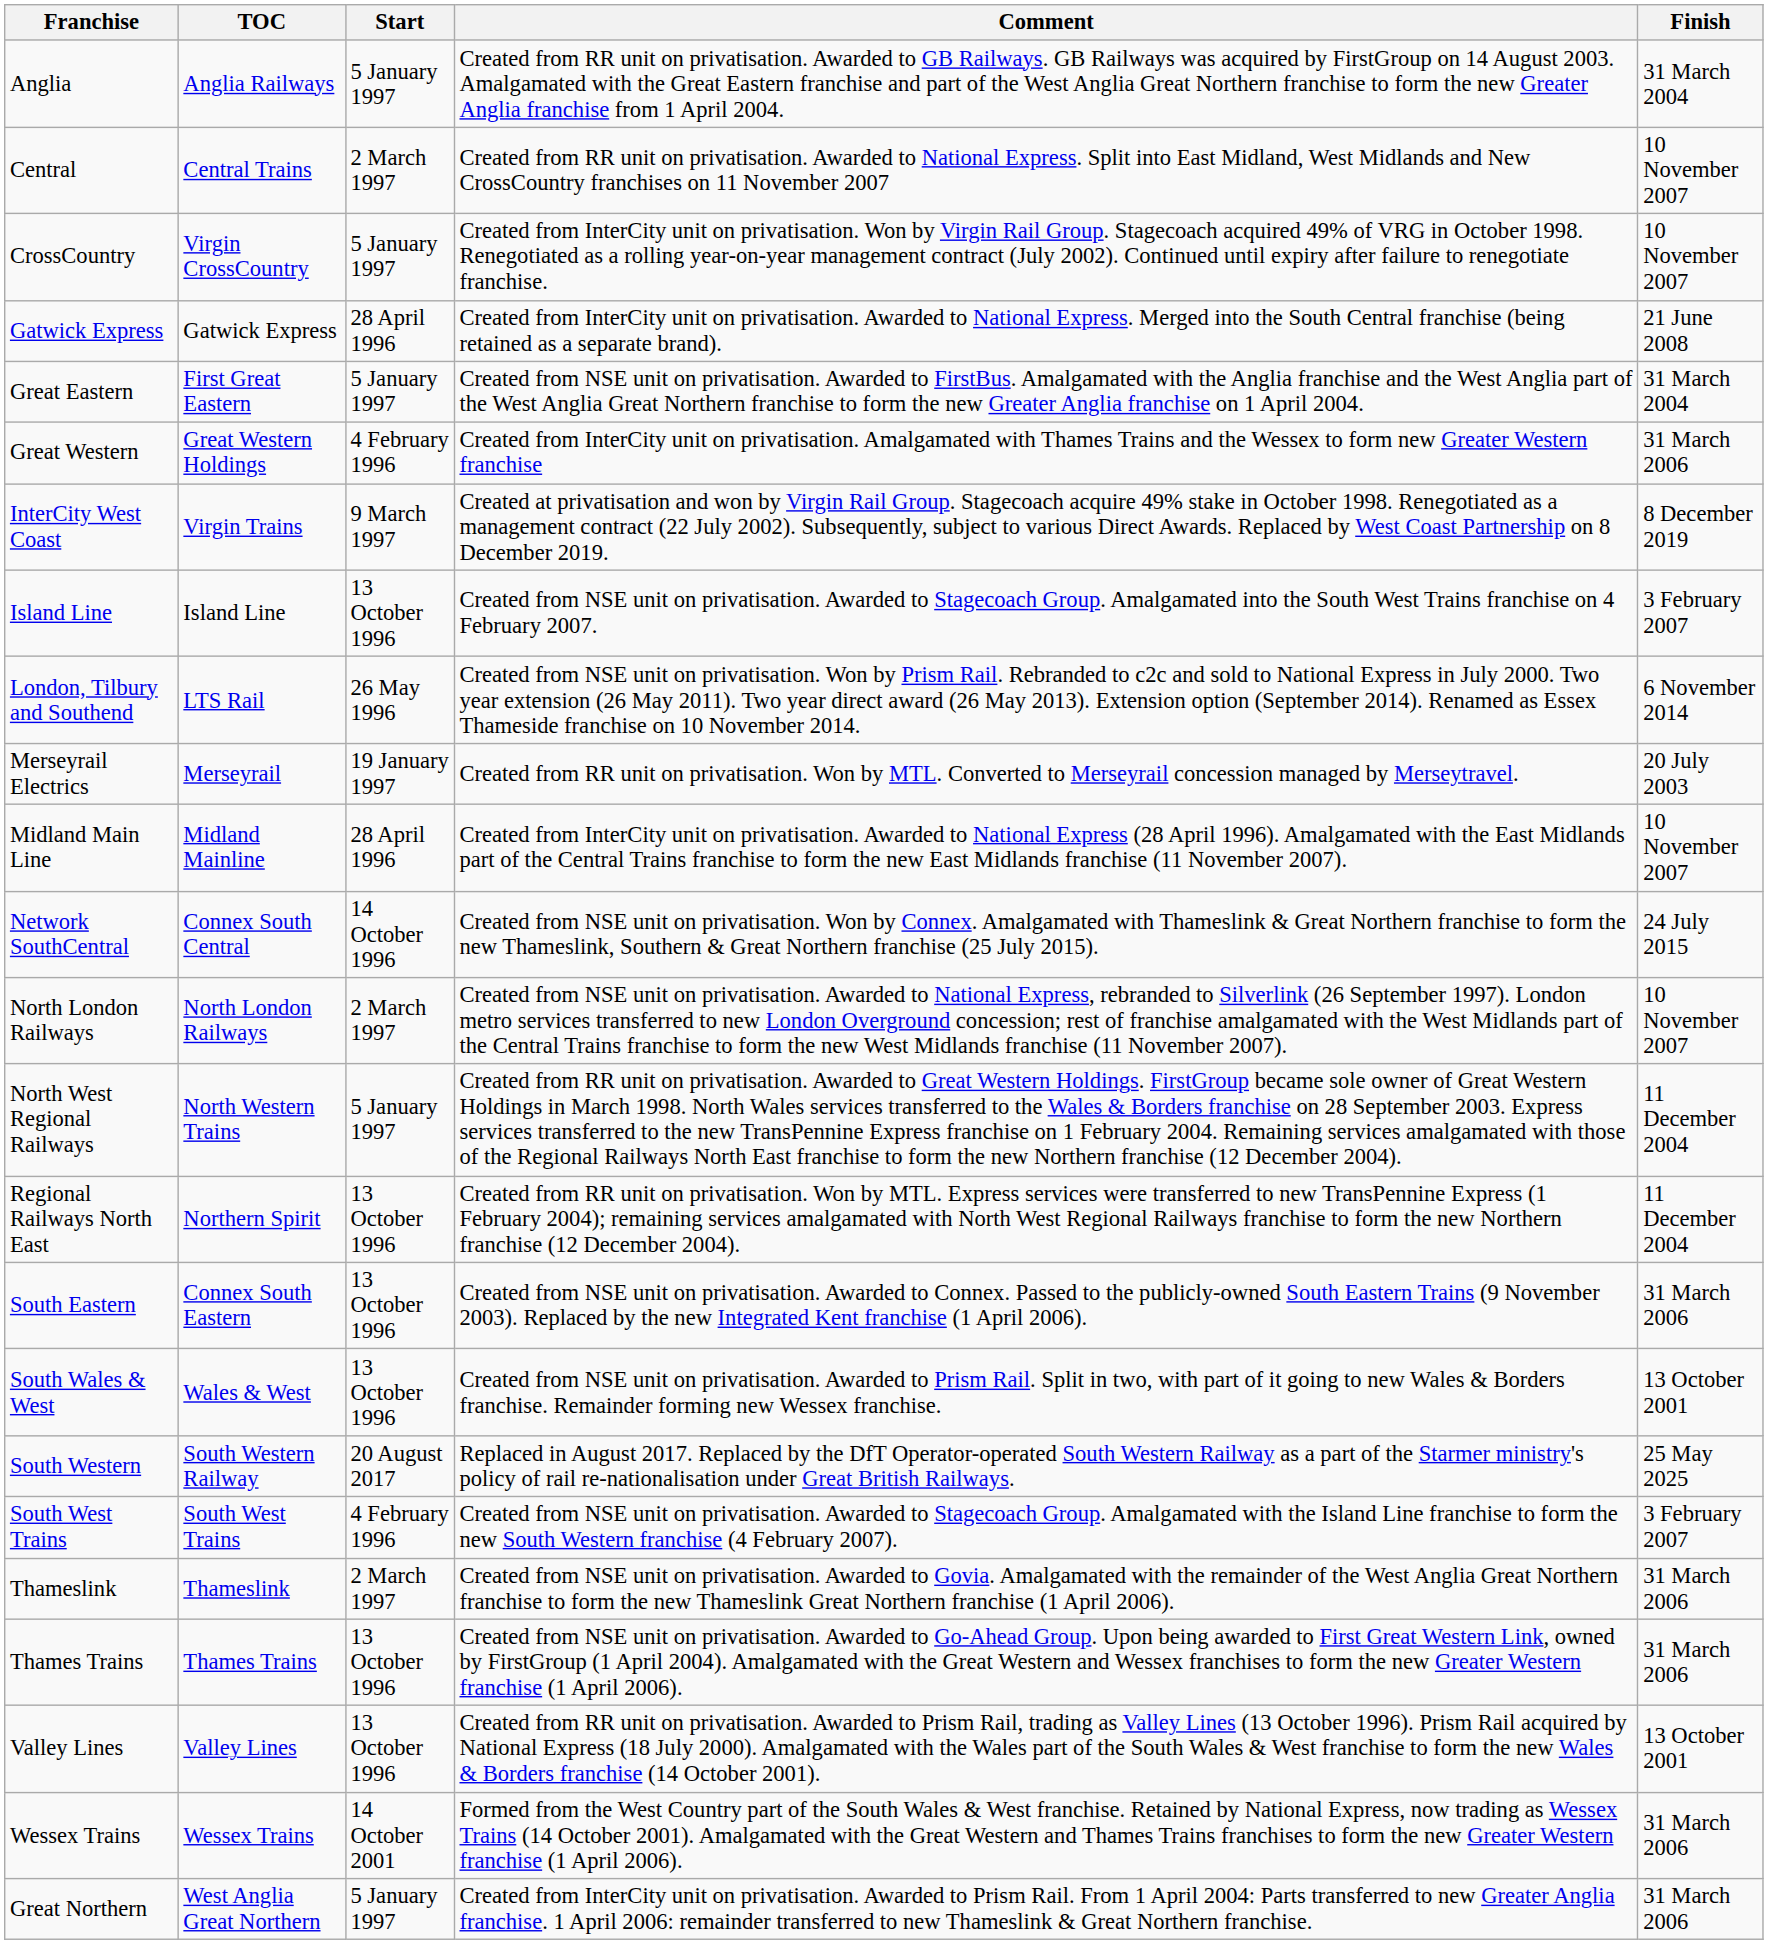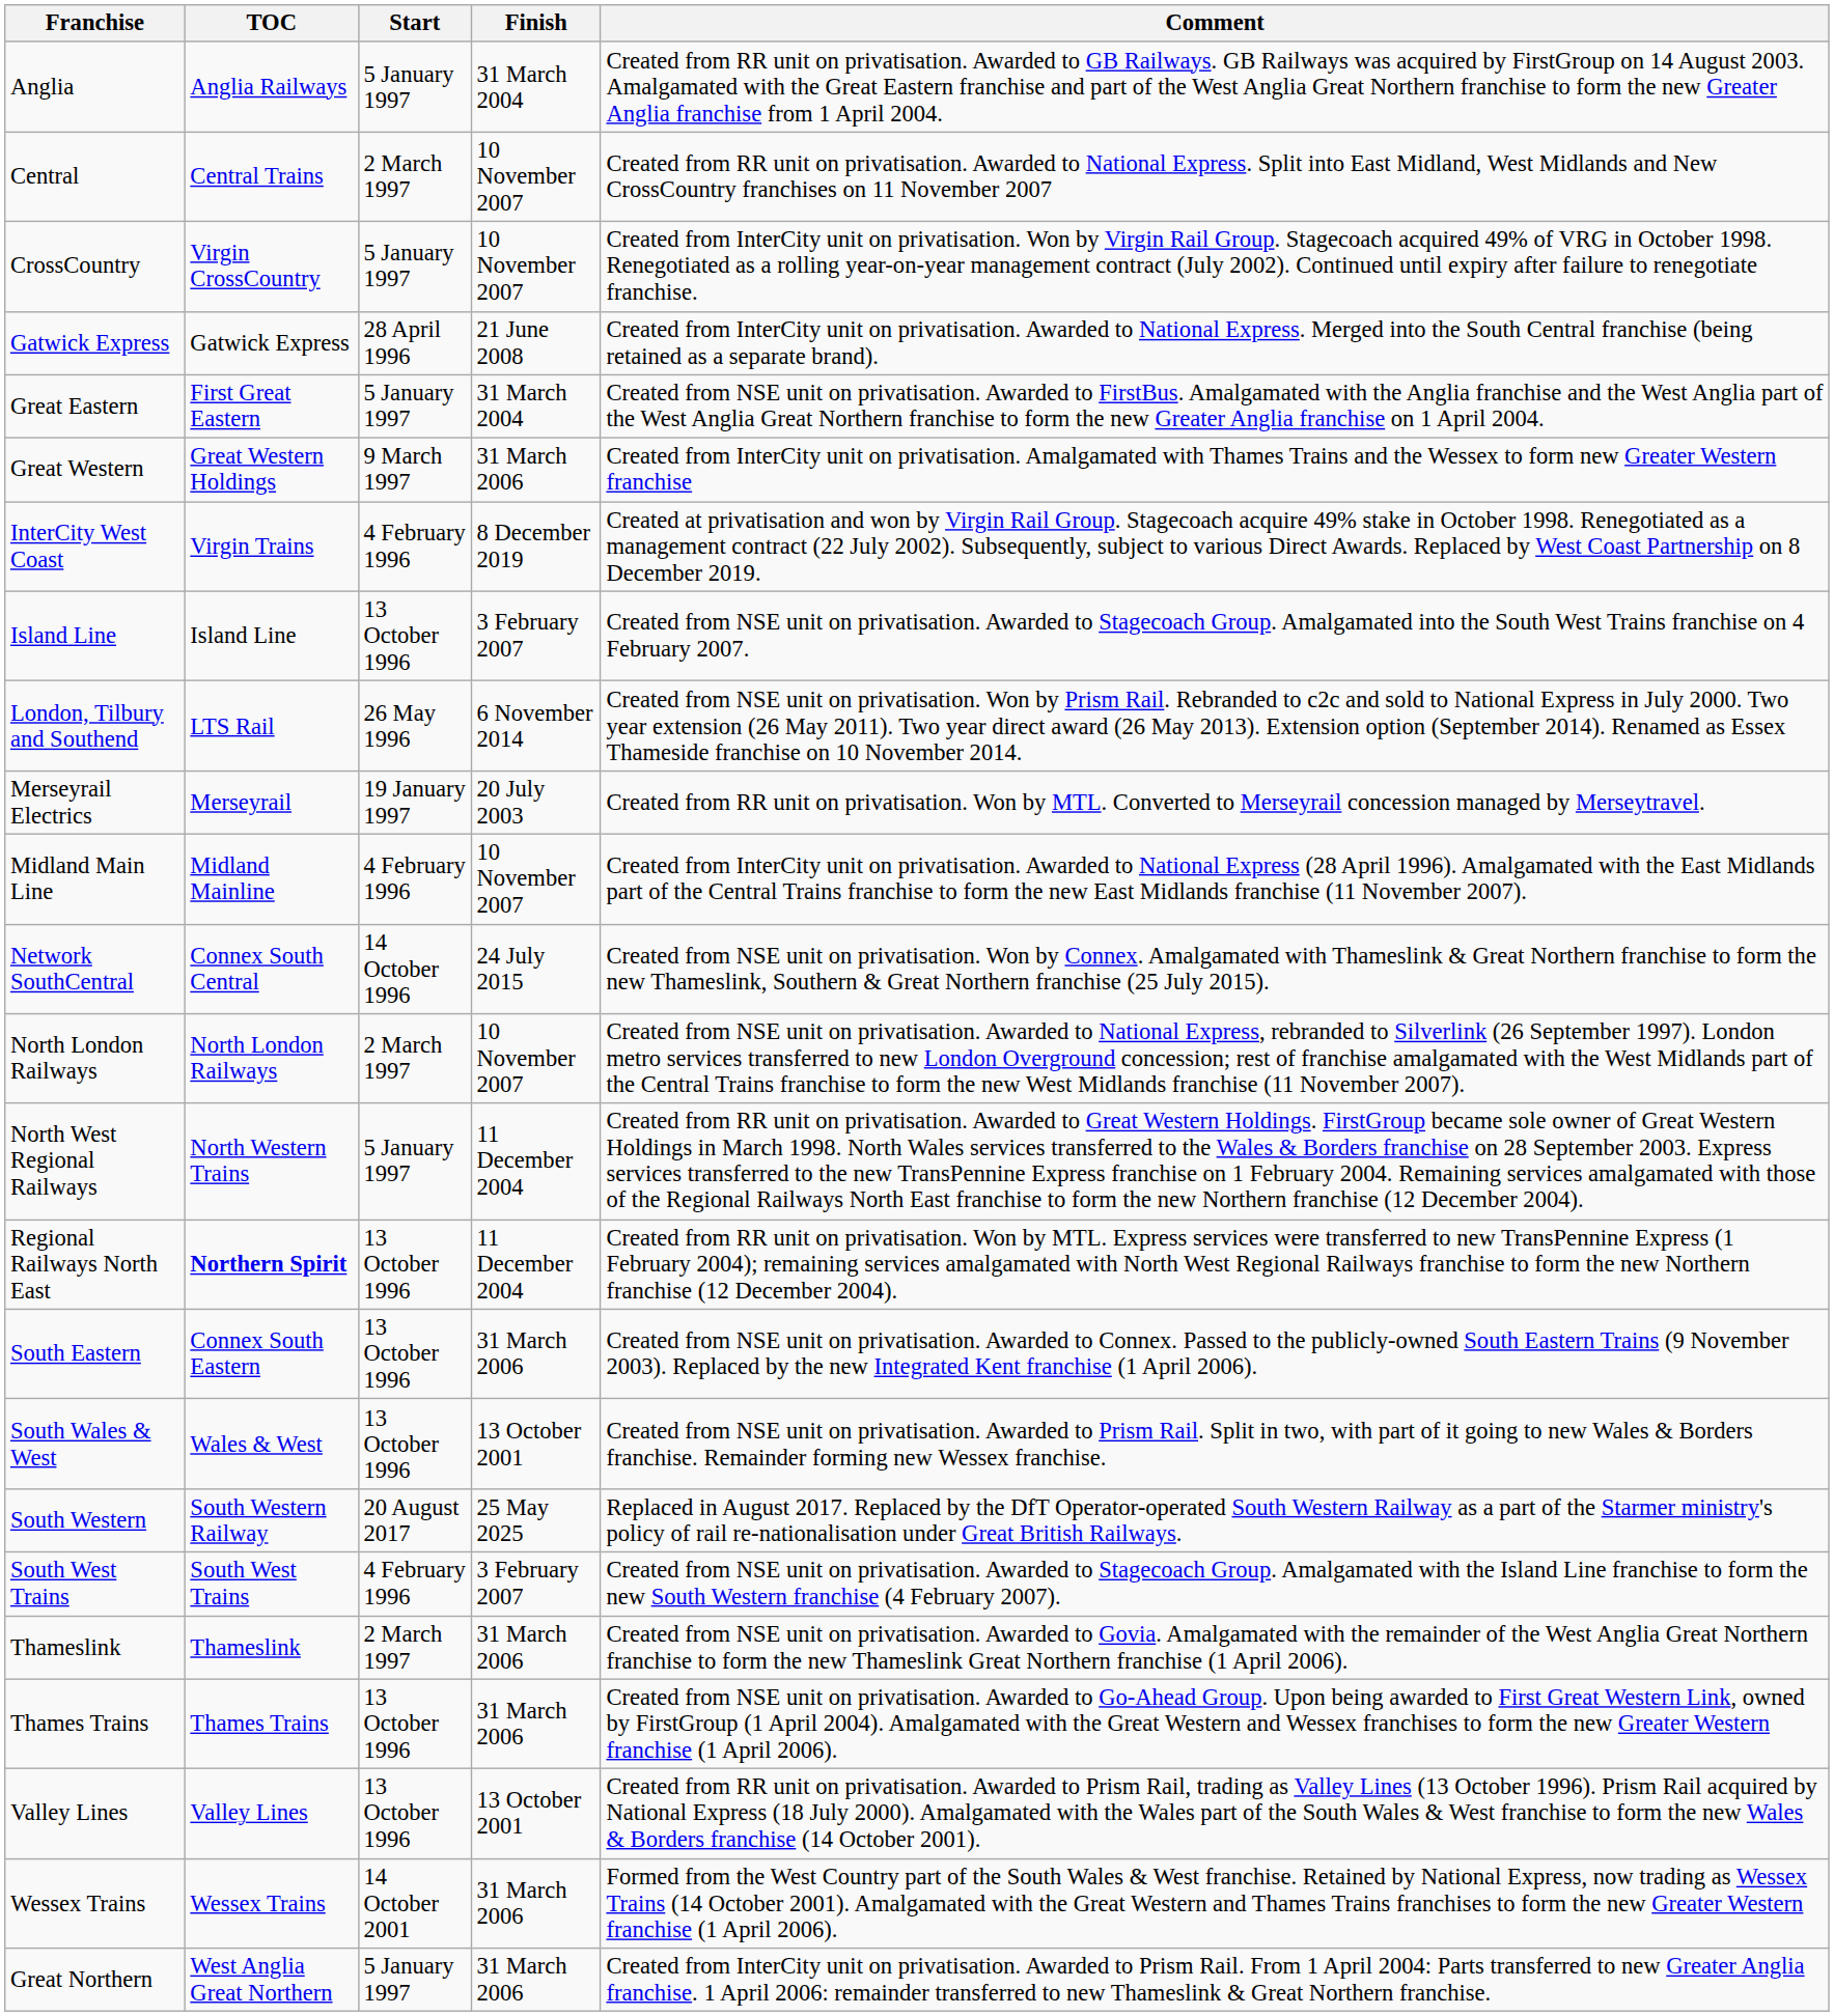columns swapped: Finish <-> Comment
Great Western | Start: 4 February 1996 -> 9 March 1997
InterCity West Coast | Start: 9 March 1997 -> 4 February 1996
Midland Main Line | Start: 28 April 1996 -> 4 February 1996
Regional Railways North East | TOC: normal -> bold
